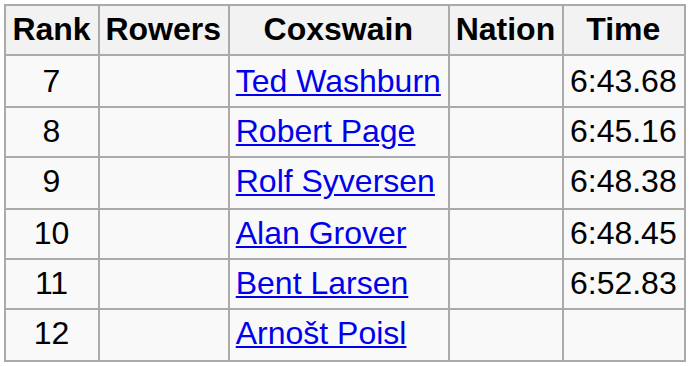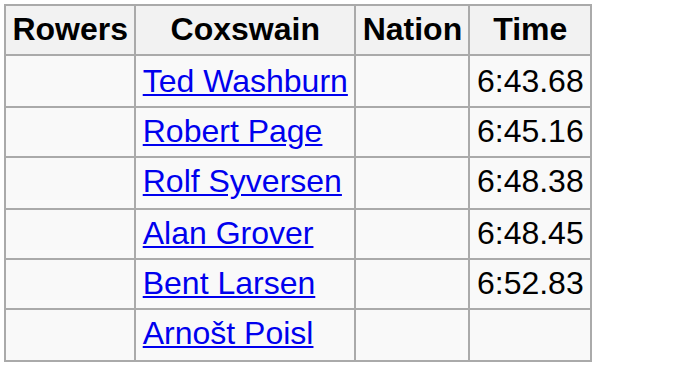- column: Rank | 7 | 8 | 9 | 10 | 11 | 12
